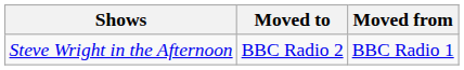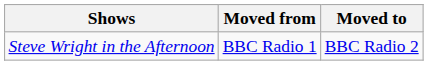columns swapped: Moved from <-> Moved to
